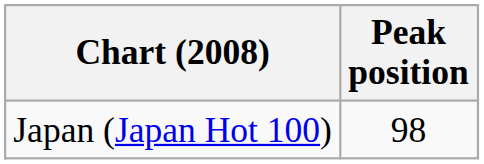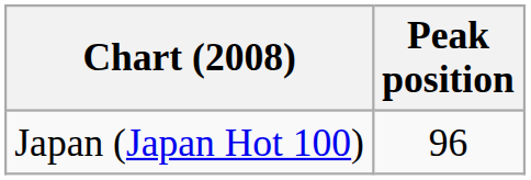Japan (Japan Hot 100) | Peak position: 98 -> 96
